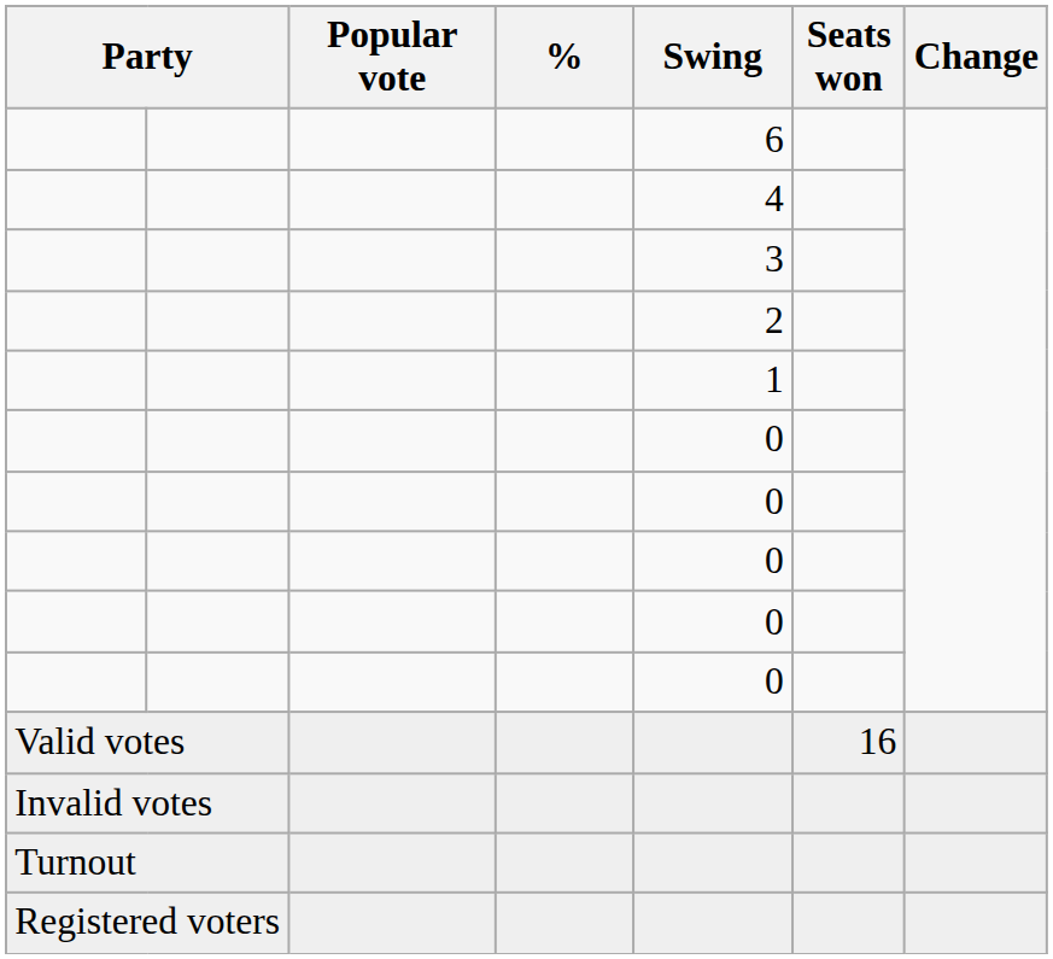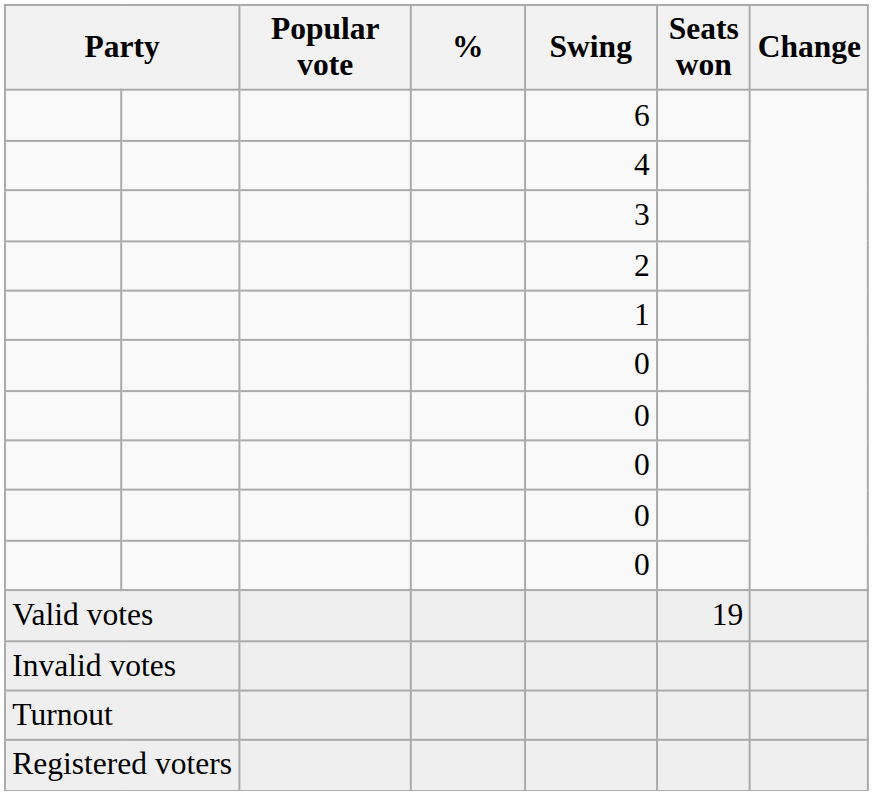Valid votes | Seats won: 16 -> 19
